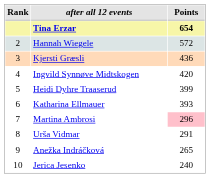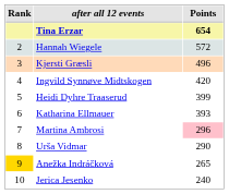Kjersti Græsli | Points: 436 -> 496
Urša Vidmar | Points: 291 -> 290
Anežka Indráčková | Rank: no background -> gold background
